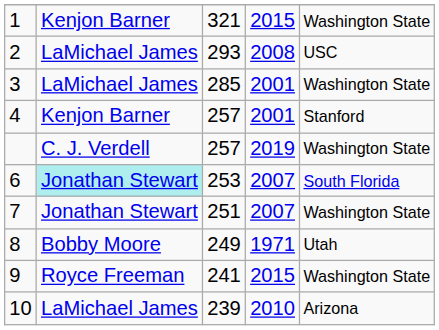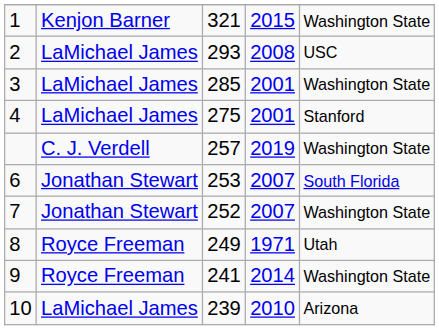4 | column 2: Kenjon Barner -> LaMichael James
4 | column 3: 257 -> 275
6 | column 2: paleturquoise background -> no background
7 | column 3: 251 -> 252
8 | column 2: Bobby Moore -> Royce Freeman
9 | column 4: 2015 -> 2014
